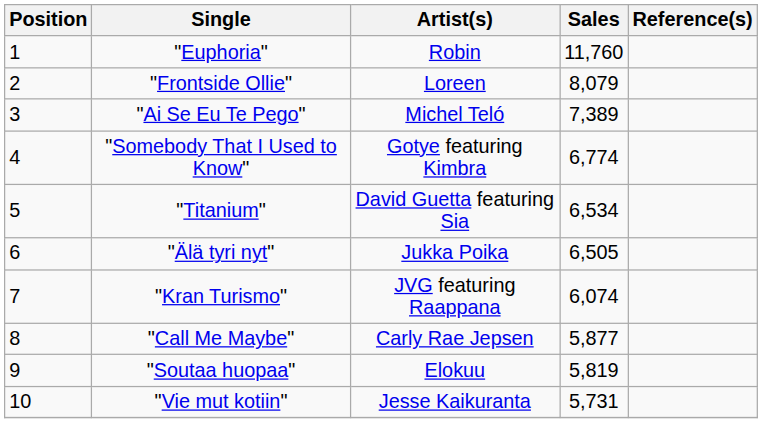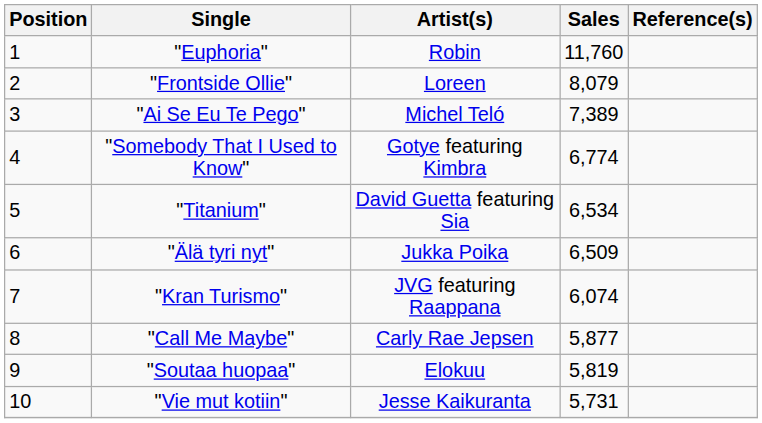"Älä tyri nyt" | Sales: 6,505 -> 6,509
